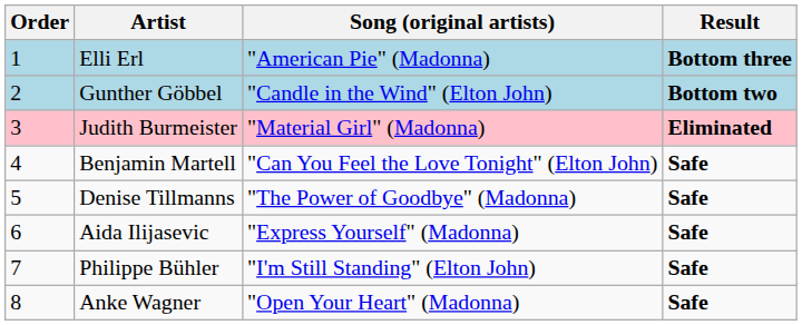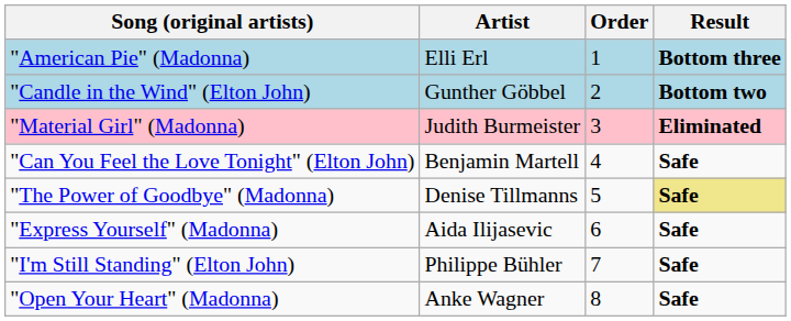columns swapped: Order <-> Song (original artists)
Denise Tillmanns | Result: no background -> khaki background
